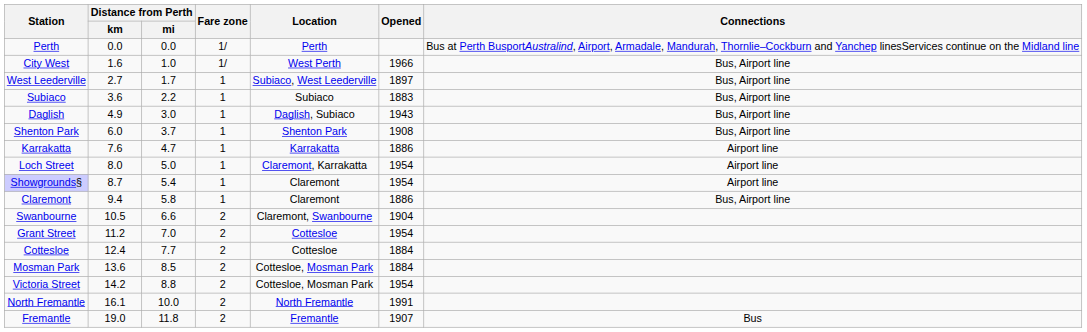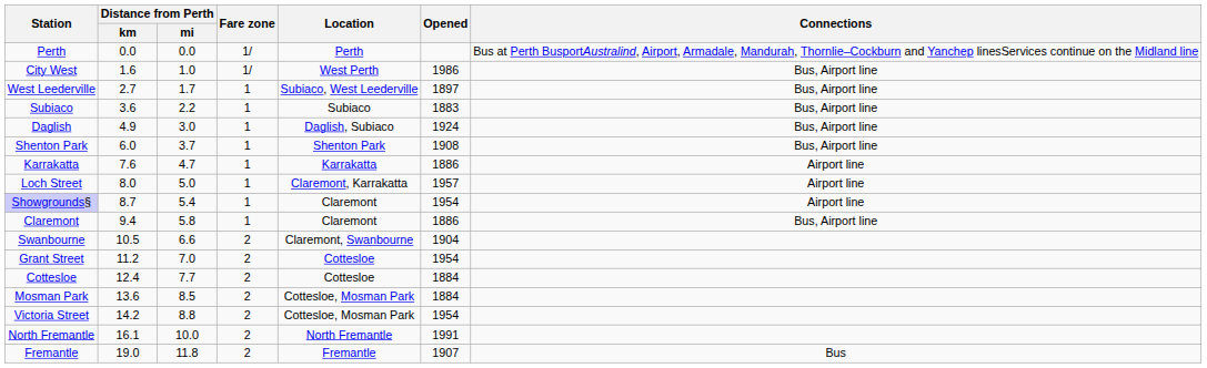City West | Opened: 1966 -> 1986
Daglish | Opened: 1943 -> 1924
Loch Street | Opened: 1954 -> 1957
